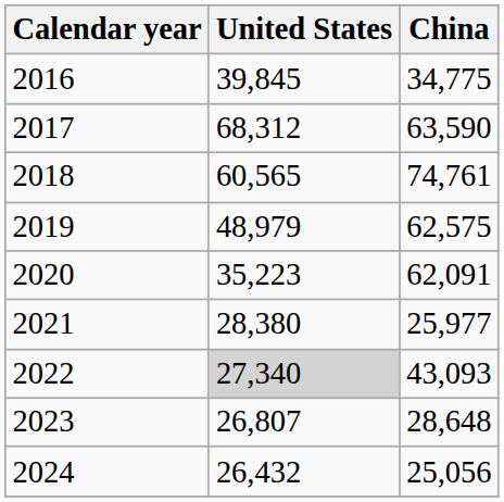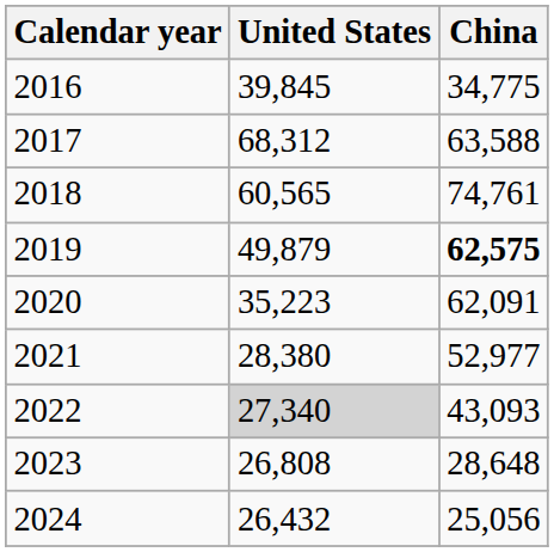2017 | China: 63,590 -> 63,588
2019 | United States: 48,979 -> 49,879
2019 | China: normal -> bold
2021 | China: 25,977 -> 52,977
2023 | United States: 26,807 -> 26,808
